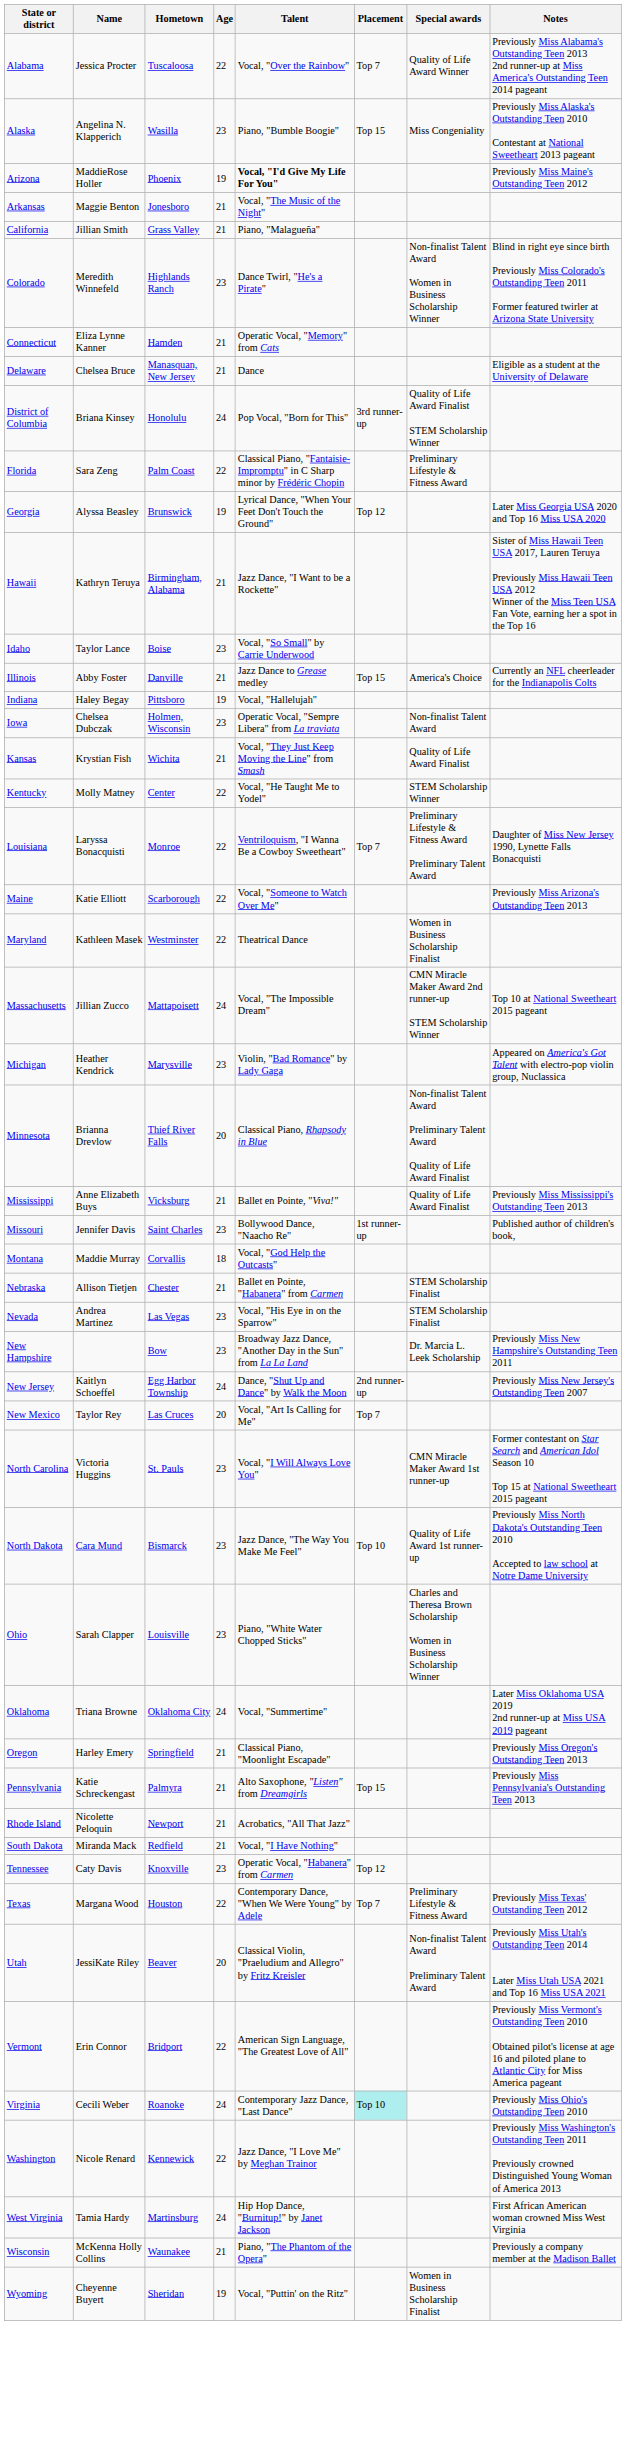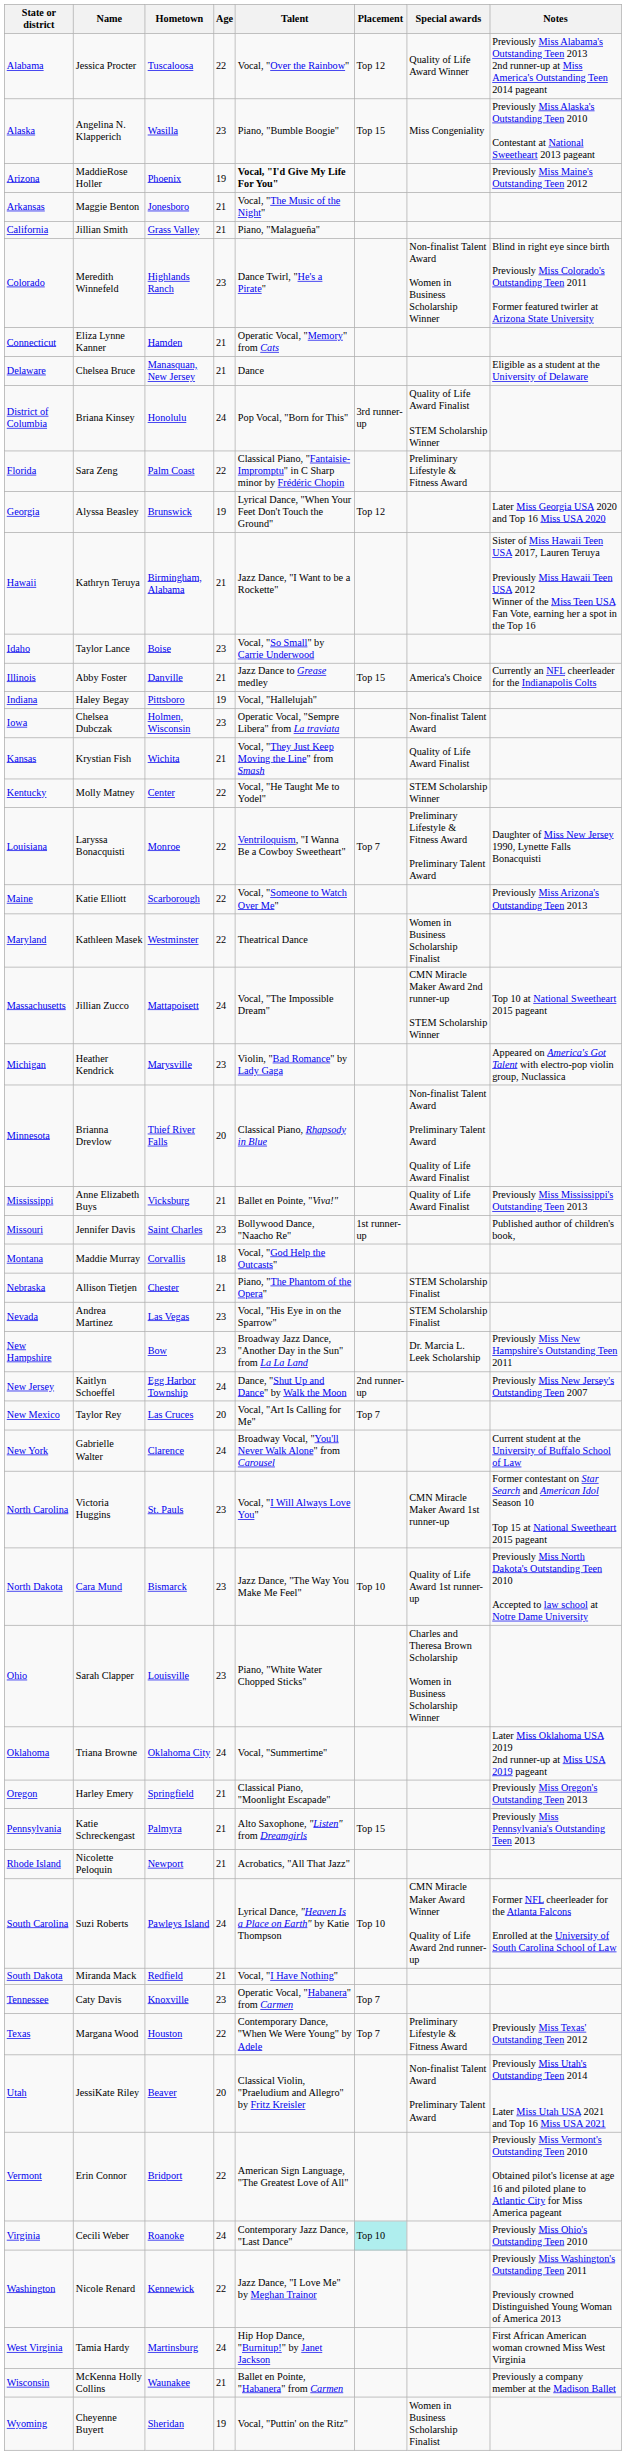Alabama | Placement: Top 7 -> Top 12
Nebraska | Talent: Ballet en Pointe, "Habanera" from Carmen -> Piano, "The Phantom of the Opera"
+ row: New York | Gabrielle Walter | Clarence | 24 | Broadway Vocal, "You'll Never Walk Alone" from Carousel | Current student at the University of Buffalo School of Law
+ row: South Carolina | Suzi Roberts | Pawleys Island | 24 | Lyrical Dance, "Heaven Is a Place on Earth" by Katie Thompson | Top 10 | CMN Miracle Maker Award Winner Quality of Life Award 2nd runner-up | Former NFL cheerleader for the Atlanta Falcons Enrolled at the University of South Carolina School of Law
Tennessee | Placement: Top 12 -> Top 7
Wisconsin | Talent: Piano, "The Phantom of the Opera" -> Ballet en Pointe, "Habanera" from Carmen
